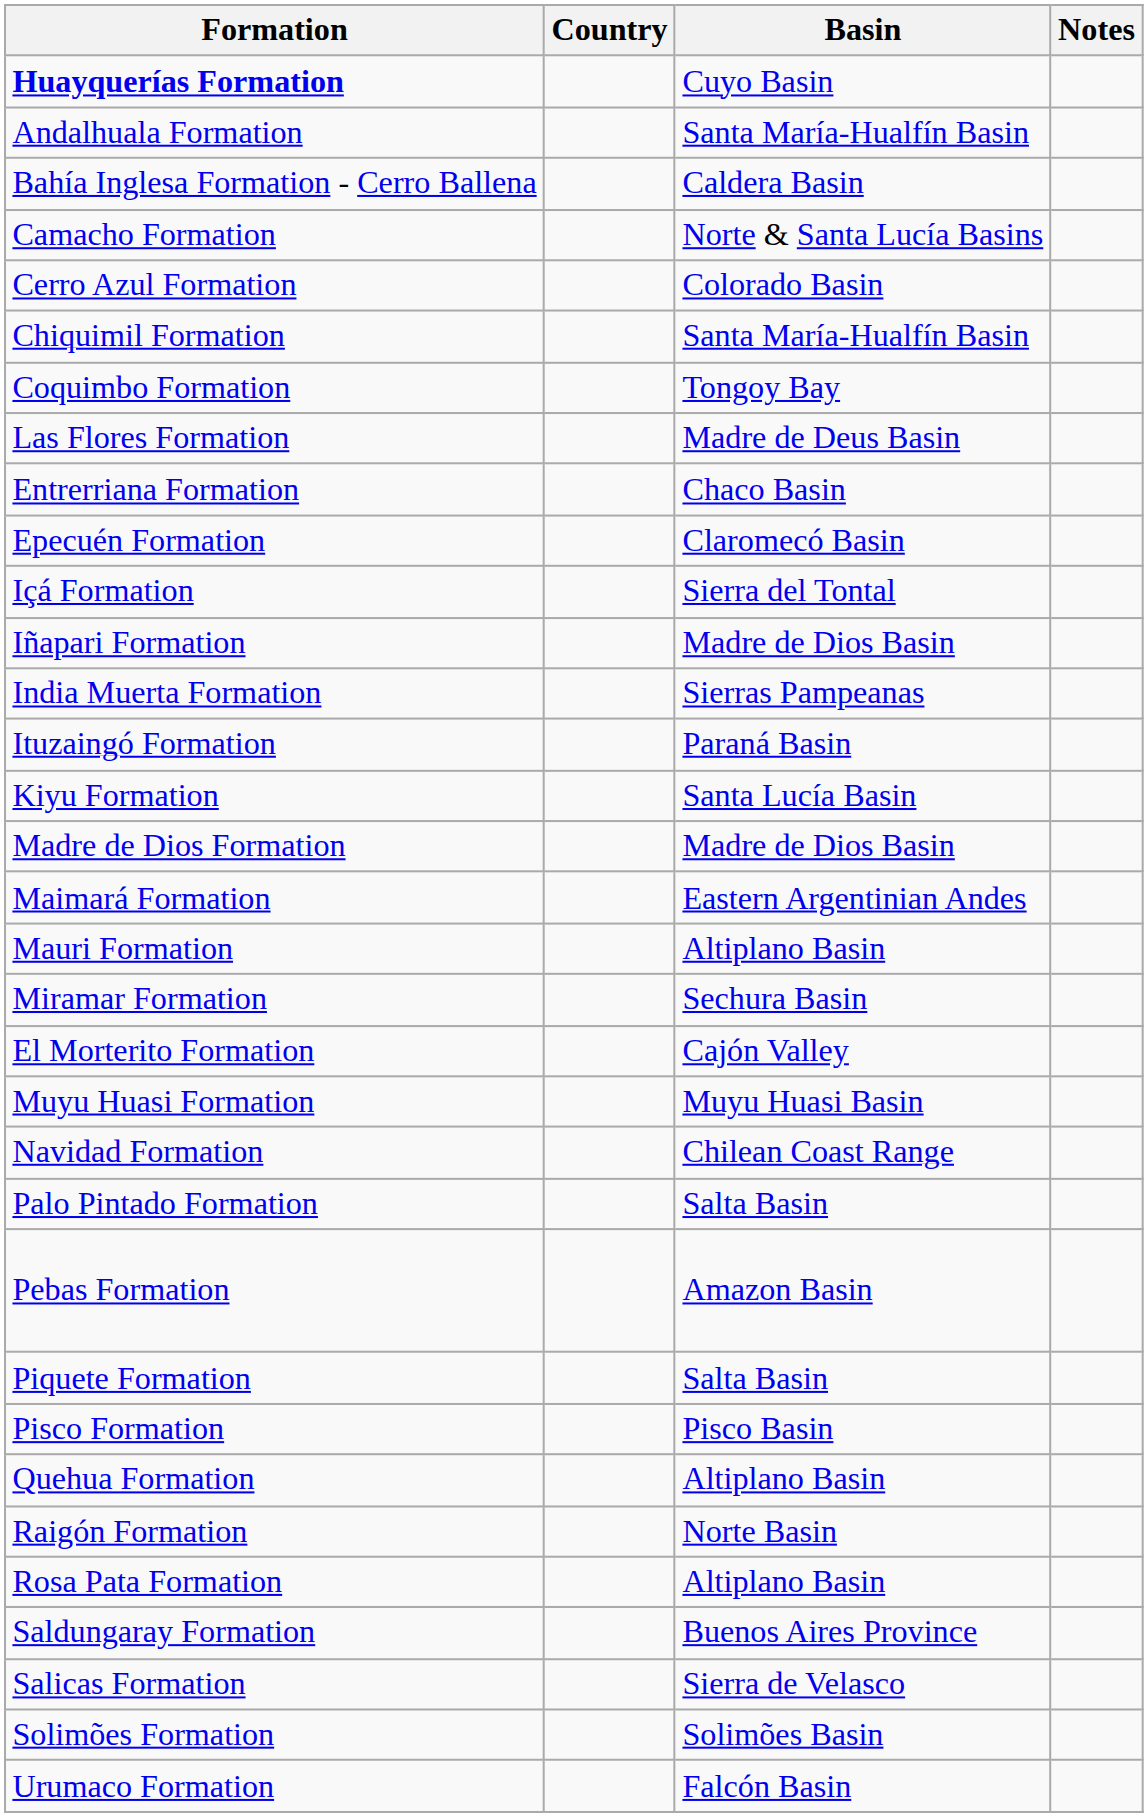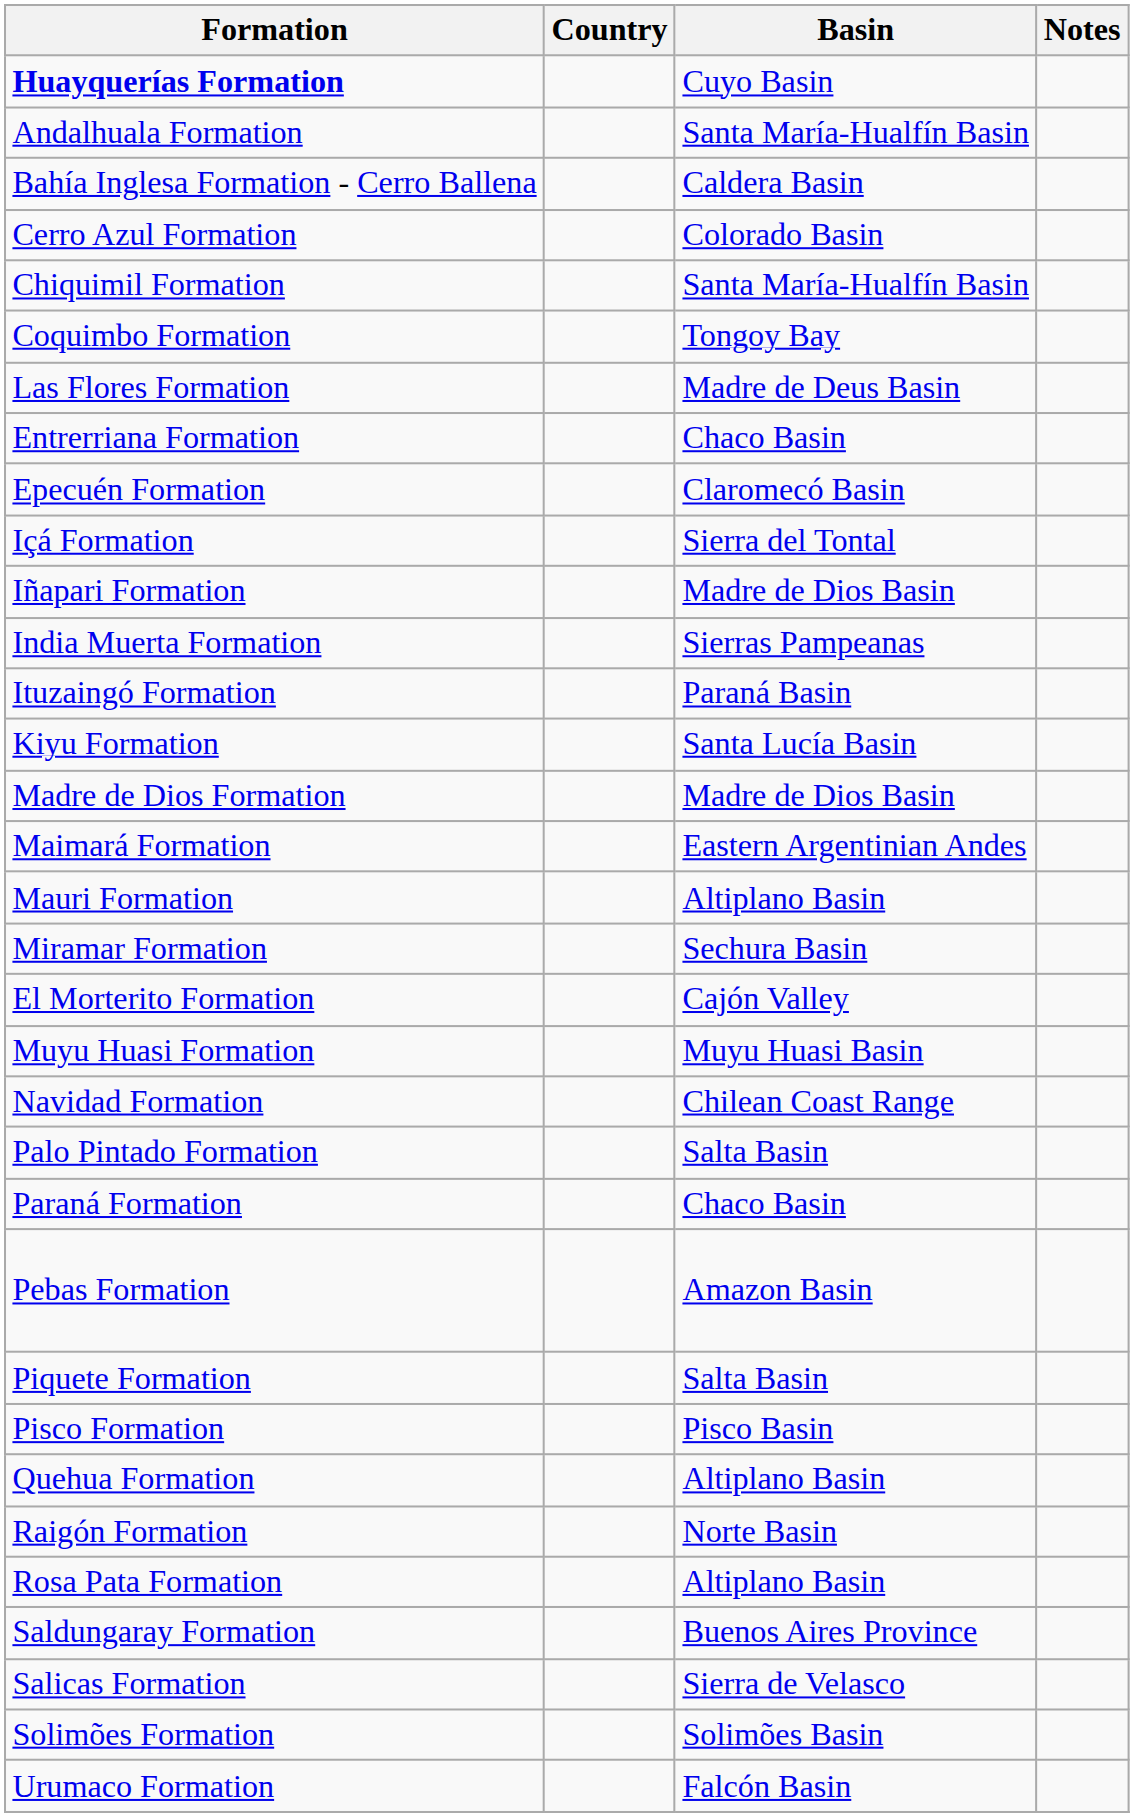- row: Camacho Formation | Norte & Santa Lucía Basins
+ row: Paraná Formation | Chaco Basin
